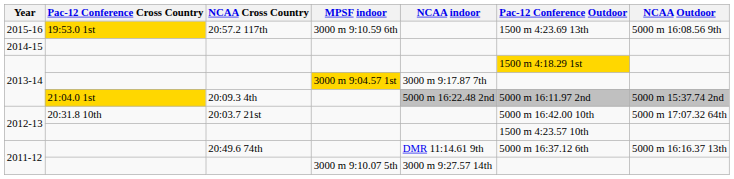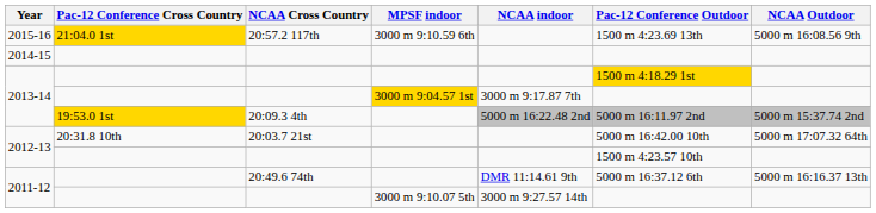2015-16 | Pac-12 Conference Cross Country: 19:53.0 1st -> 21:04.0 1st
2013-14 / 20:09.3 4th | Pac-12 Conference Cross Country: 21:04.0 1st -> 19:53.0 1st
